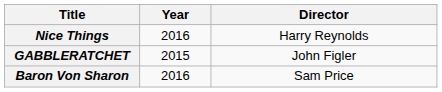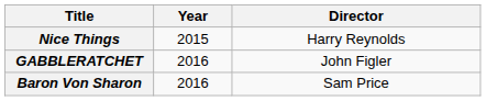Nice Things | Year: 2016 -> 2015
GABBLERATCHET | Year: 2015 -> 2016
